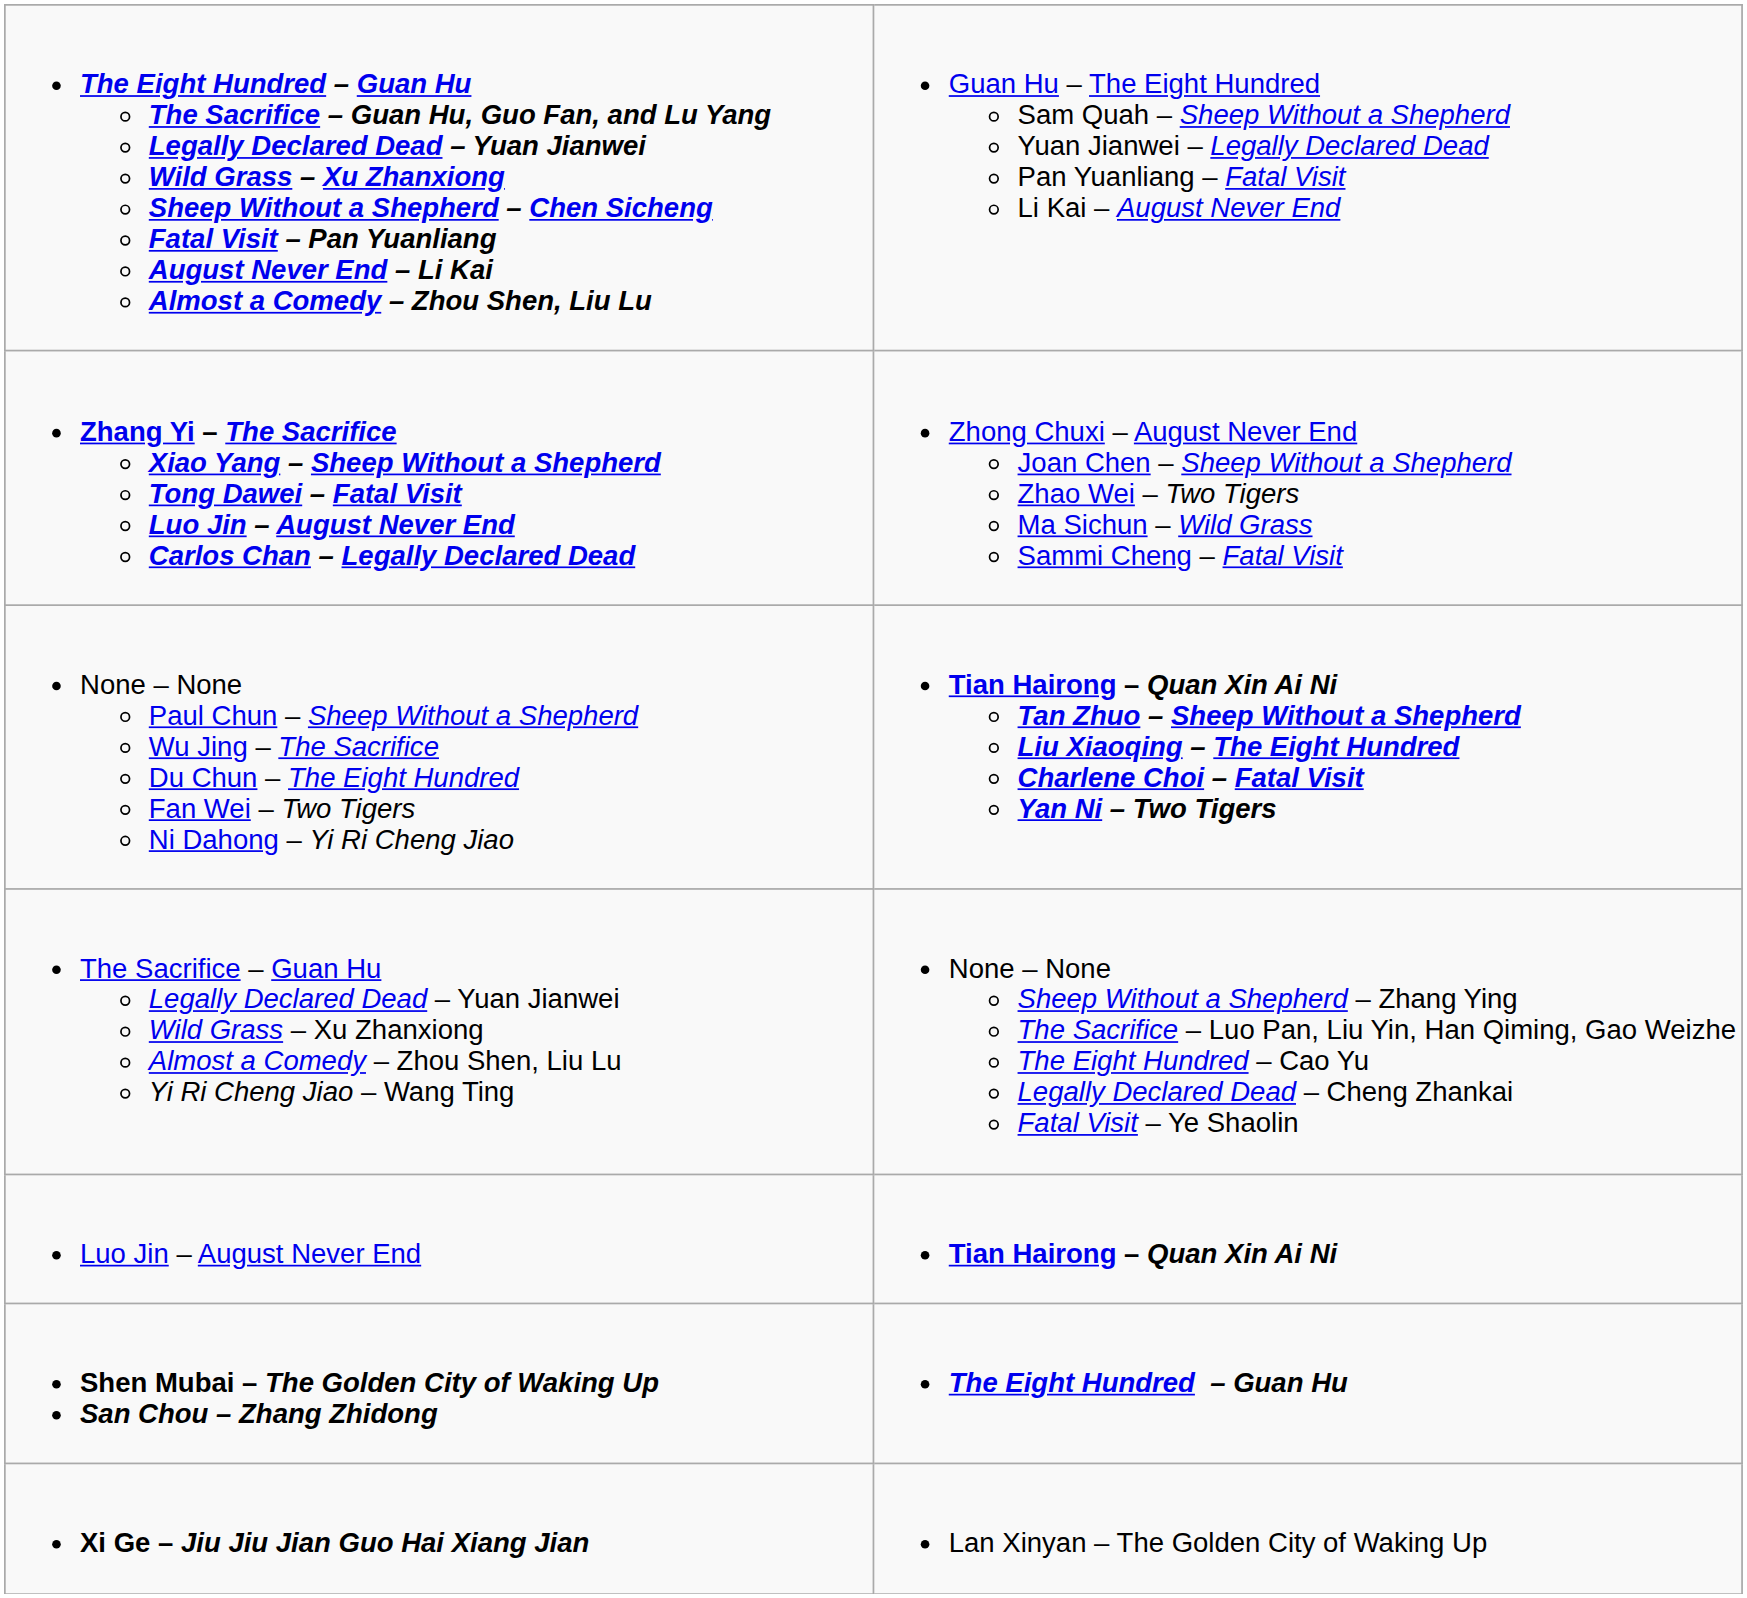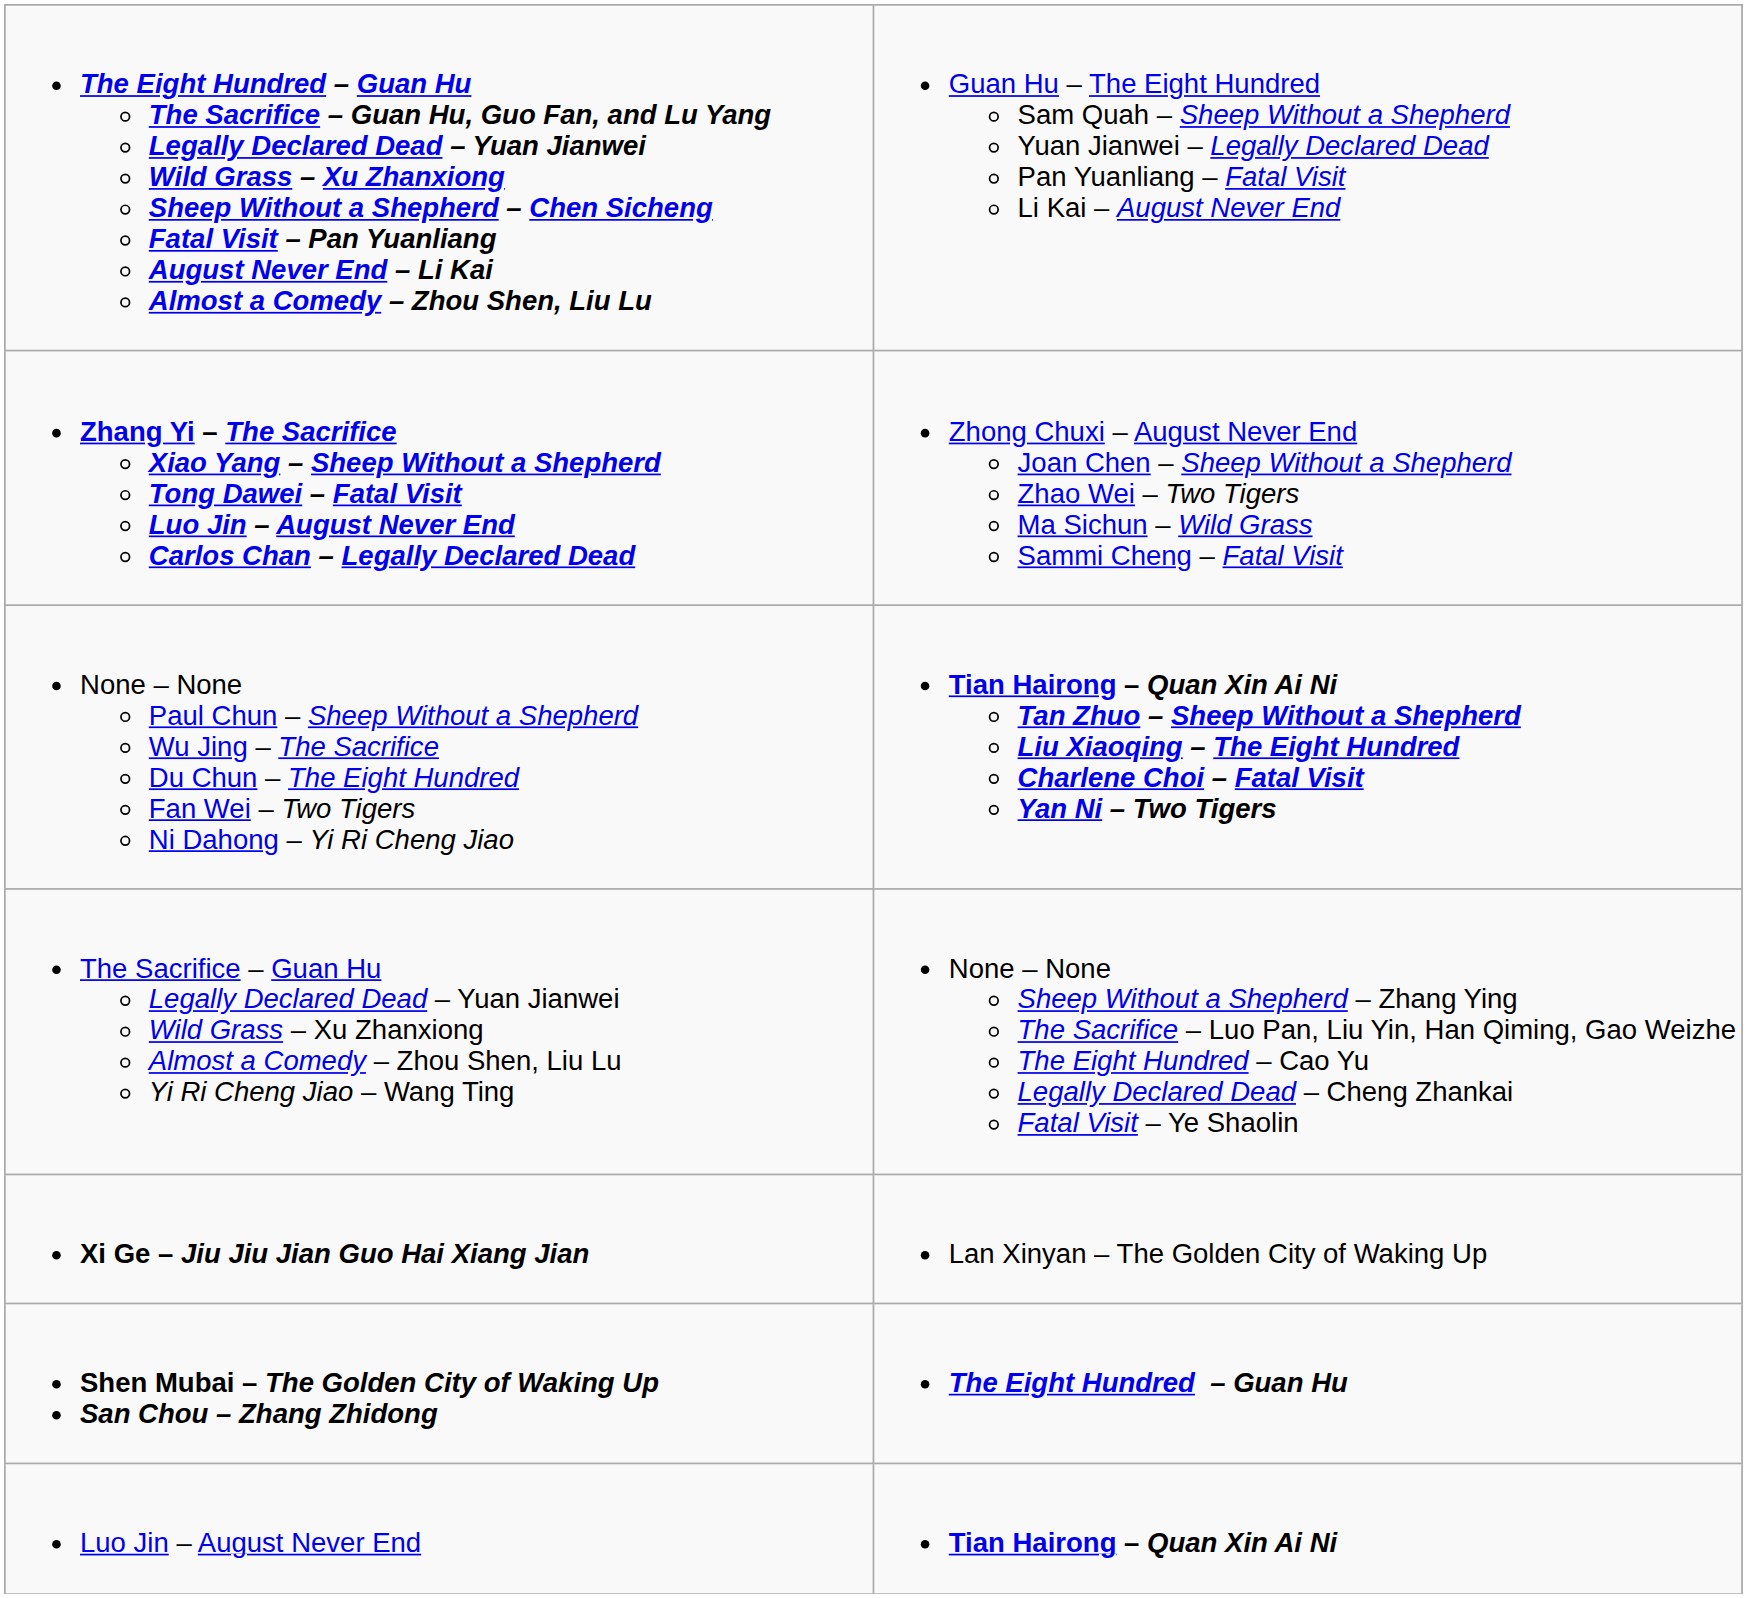rows swapped: Xi Ge – Jiu Jiu Jian Guo Hai Xiang Jian <-> Luo Jin – August Never End
